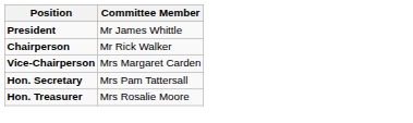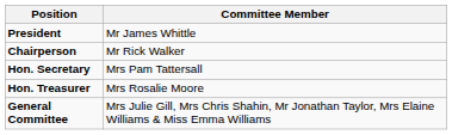- row: Vice-Chairperson | Mrs Margaret Carden
+ row: General Committee | Mrs Julie Gill, Mrs Chris Shahin, Mr Jonathan Taylor, Mrs Elaine Williams & Miss Emma Williams
